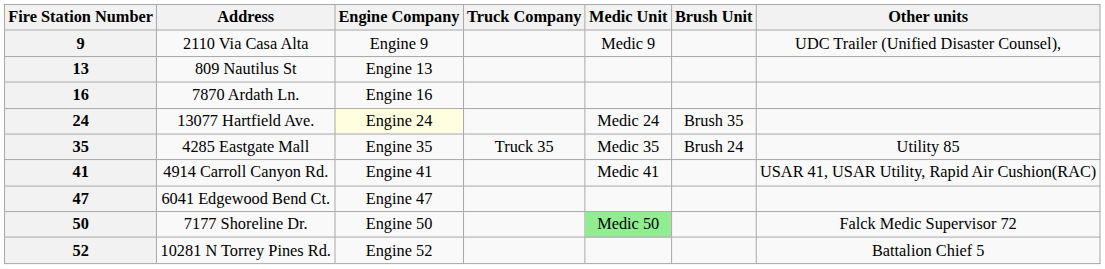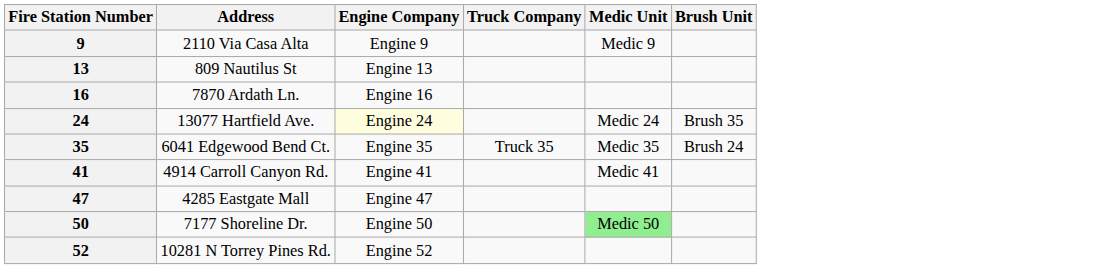- column: Other units | UDC Trailer (Unified Disaster Counsel), | Utility 85 | USAR 41, USAR Utility, Rapid Air Cushion(RAC) | Falck Medic Supervisor 72 | Battalion Chief 5
35 | Address: 4285 Eastgate Mall -> 6041 Edgewood Bend Ct.
47 | Address: 6041 Edgewood Bend Ct. -> 4285 Eastgate Mall
